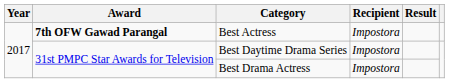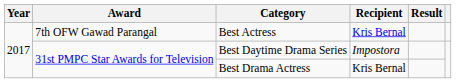Best Actress | Award: bold -> normal
Best Actress | Recipient: Impostora -> Kris Bernal
Best Drama Actress | Recipient: Impostora -> Kris Bernal
